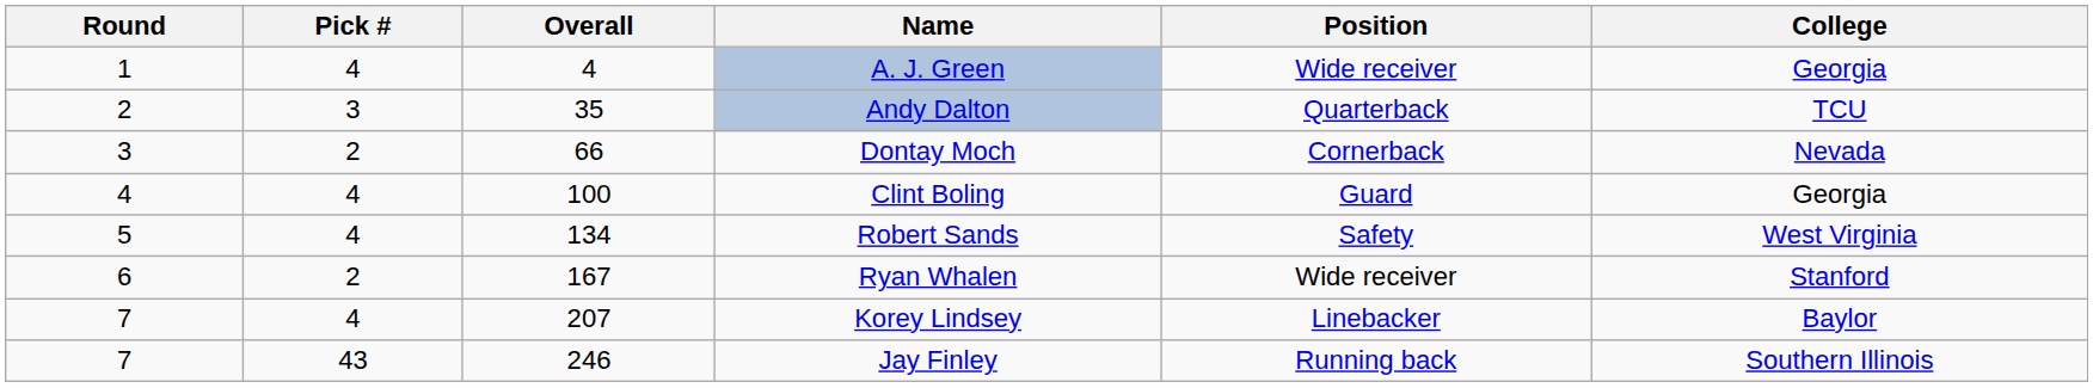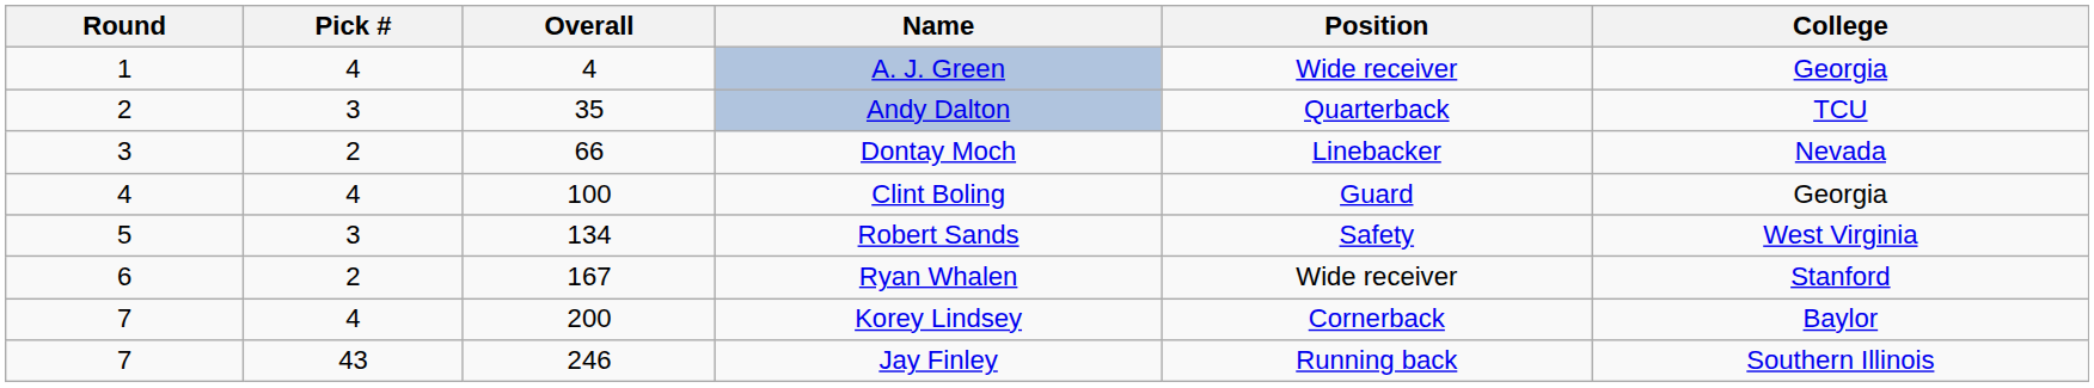Dontay Moch | Position: Cornerback -> Linebacker
Robert Sands | Pick #: 4 -> 3
Korey Lindsey | Overall: 207 -> 200
Korey Lindsey | Position: Linebacker -> Cornerback
